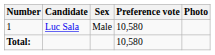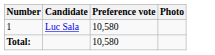- column: Sex | Male
